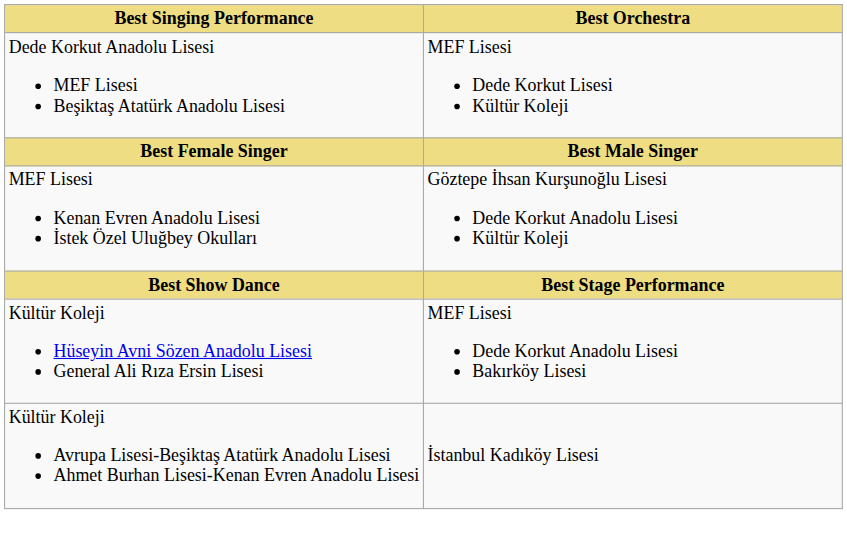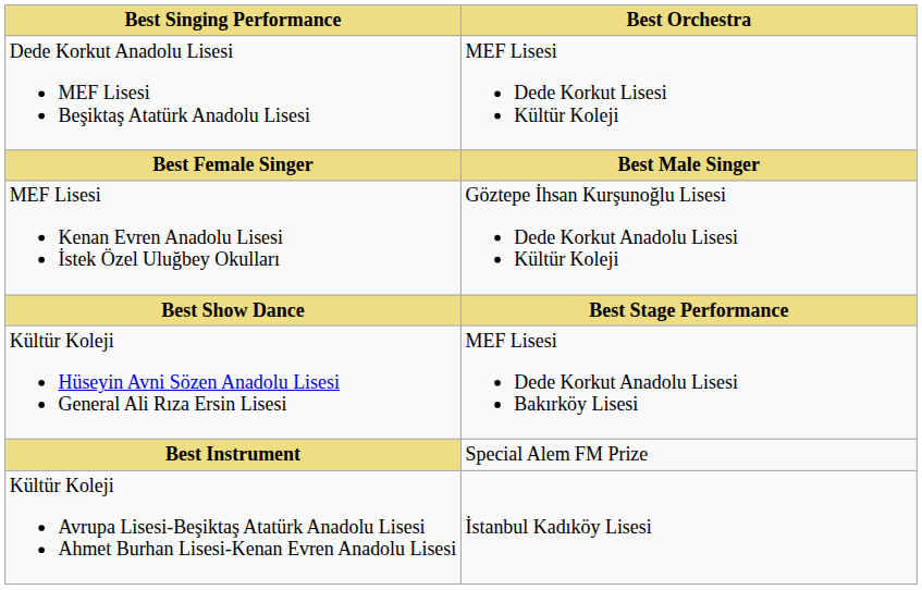+ row: Best Instrument | Special Alem FM Prize
